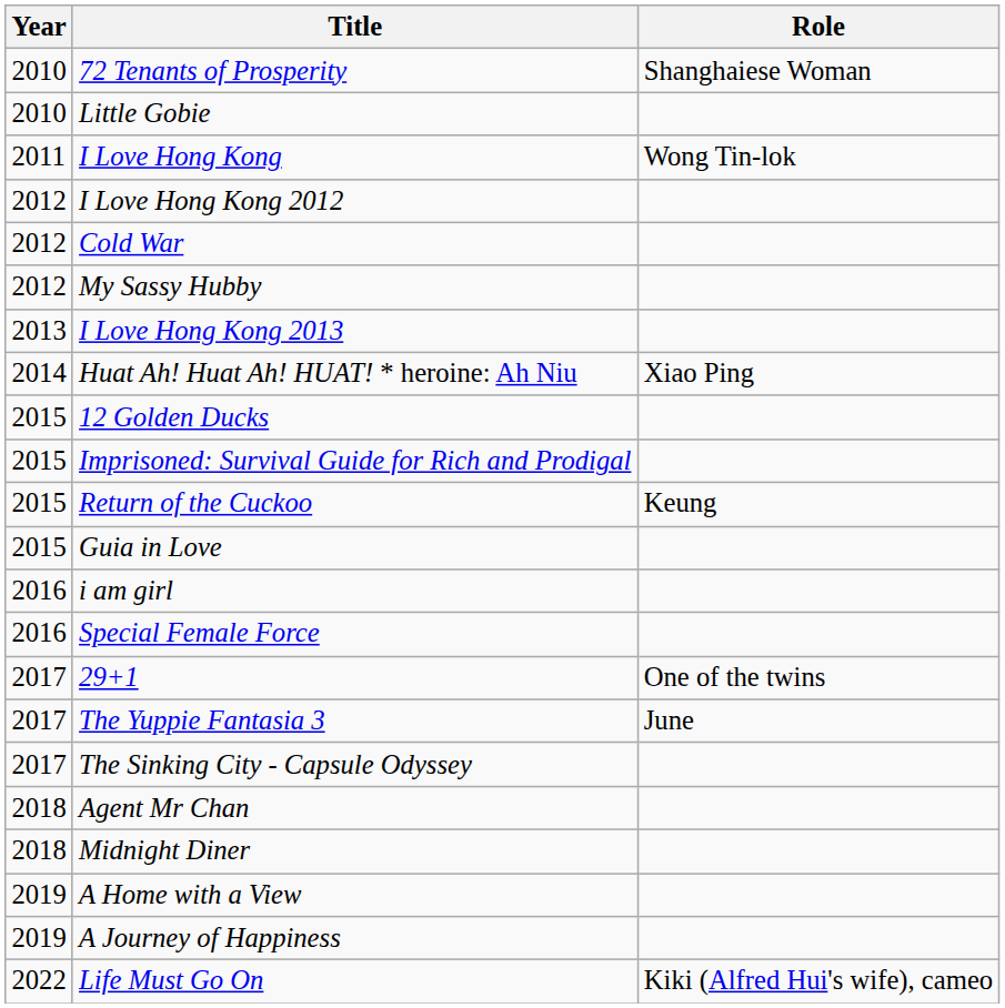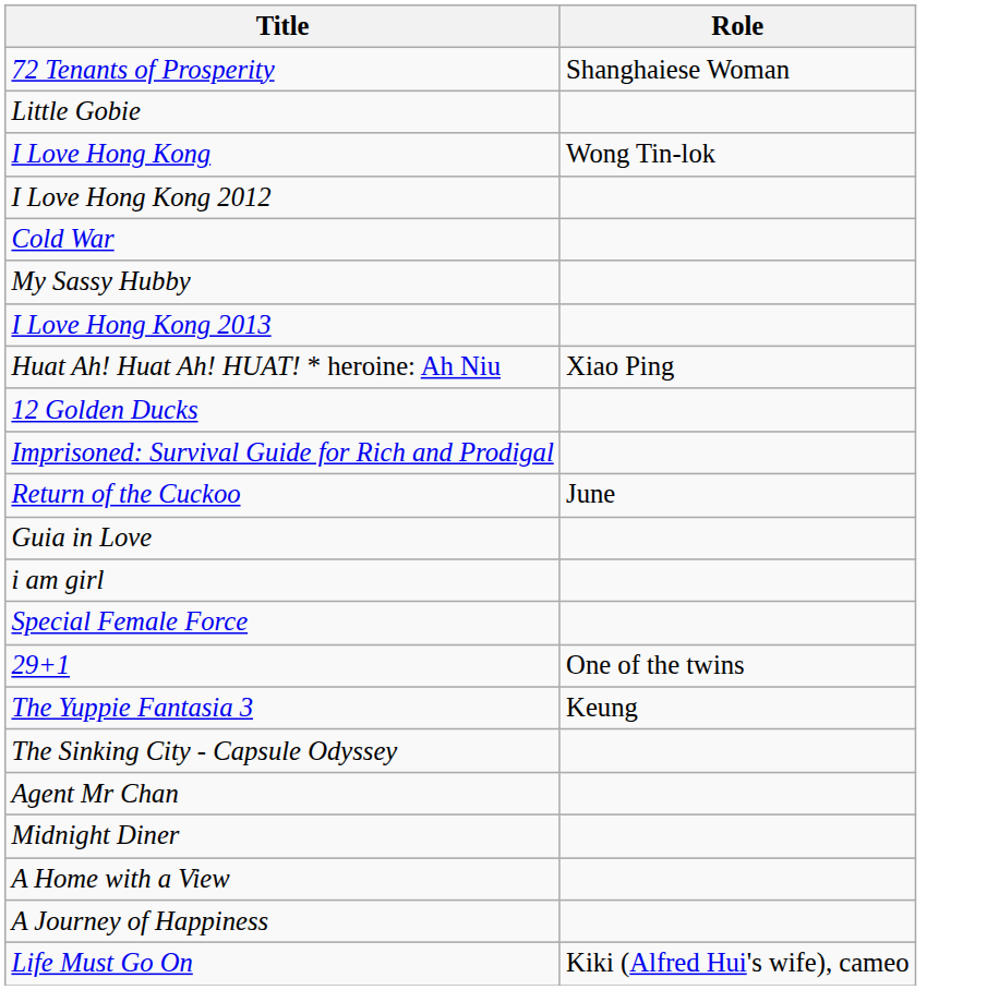- column: Year | 2010 | 2010 | 2011 | 2012 | 2012 | 2012 | 2013 | 2014 | 2015 | 2015 | 2015 | 2015 | 2016 | 2016 | 2017 | 2017 | 2017 | 2018 | 2018 | 2019 | 2019 | 2022
Return of the Cuckoo | Role: Keung -> June
The Yuppie Fantasia 3 | Role: June -> Keung
